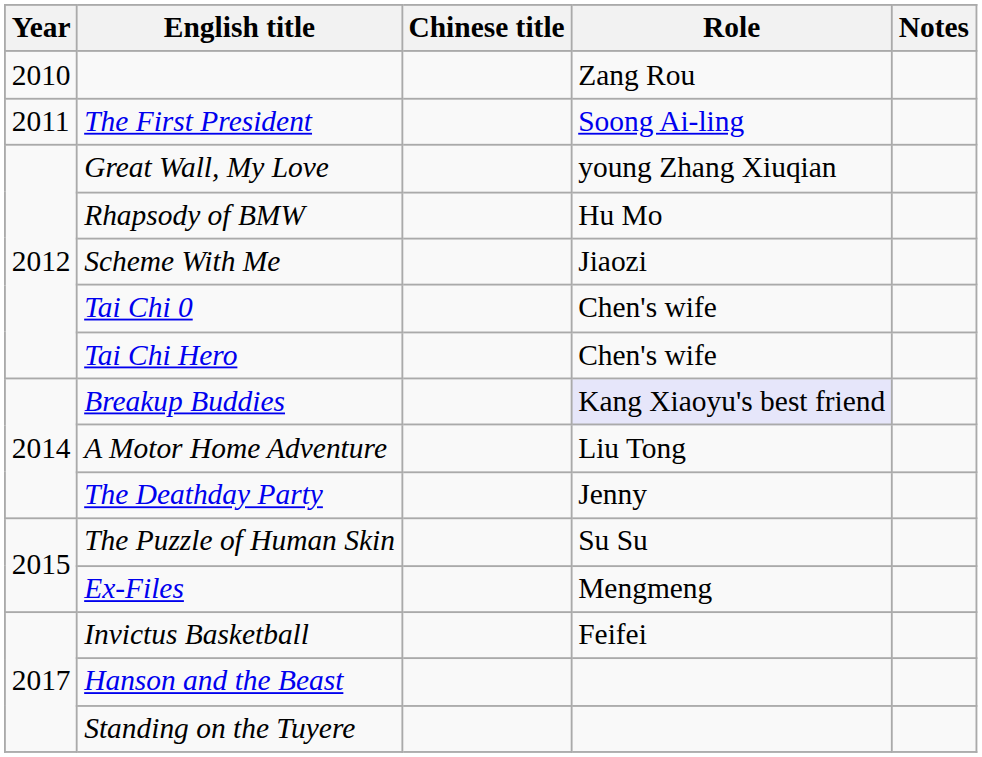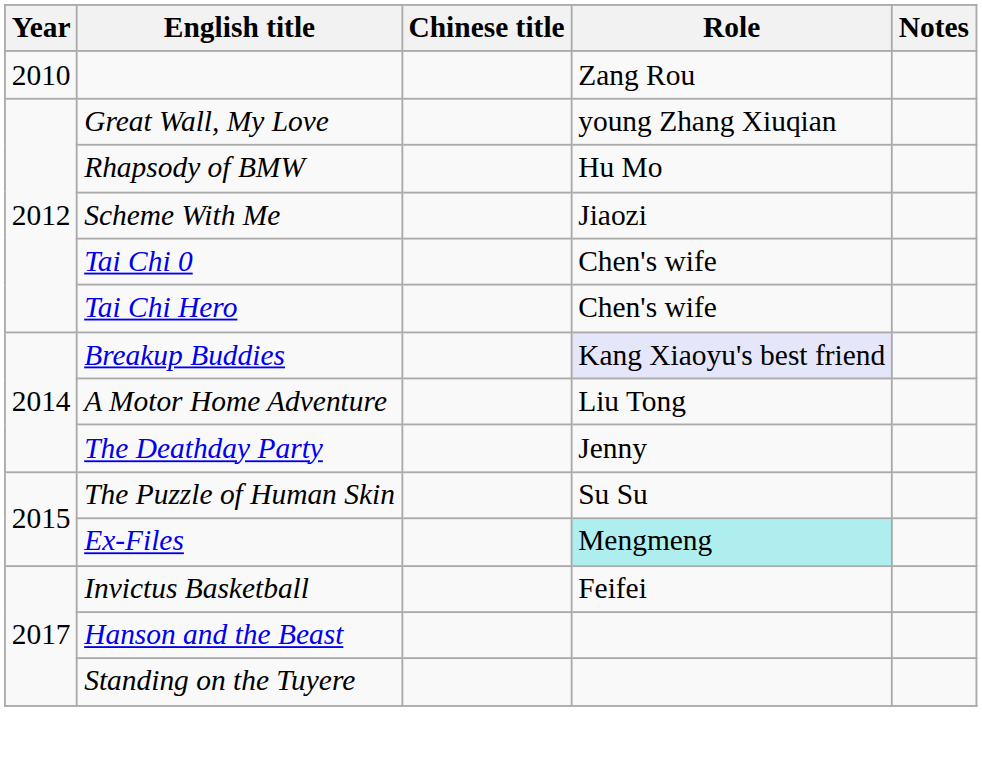- row: 2011 | The First President | Soong Ai-ling
Ex-Files | Role: no background -> paleturquoise background
